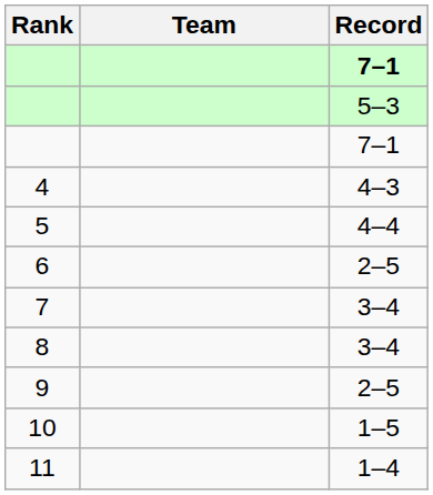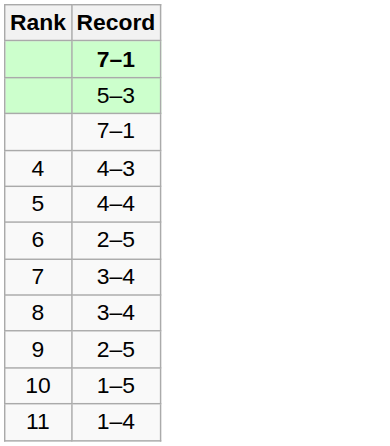- column: Team
